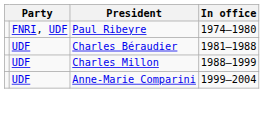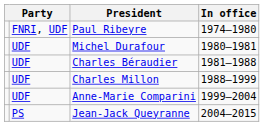+ row: UDF | Michel Durafour | 1980–1981
+ row: PS | Jean-Jack Queyranne | 2004–2015
